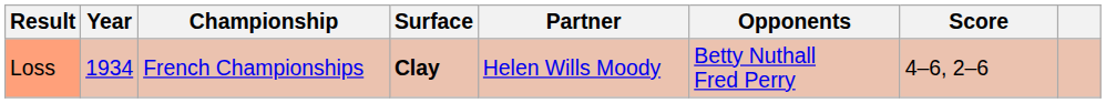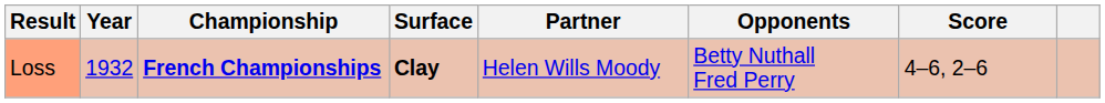Loss | Year: 1934 -> 1932
Loss | Championship: normal -> bold
